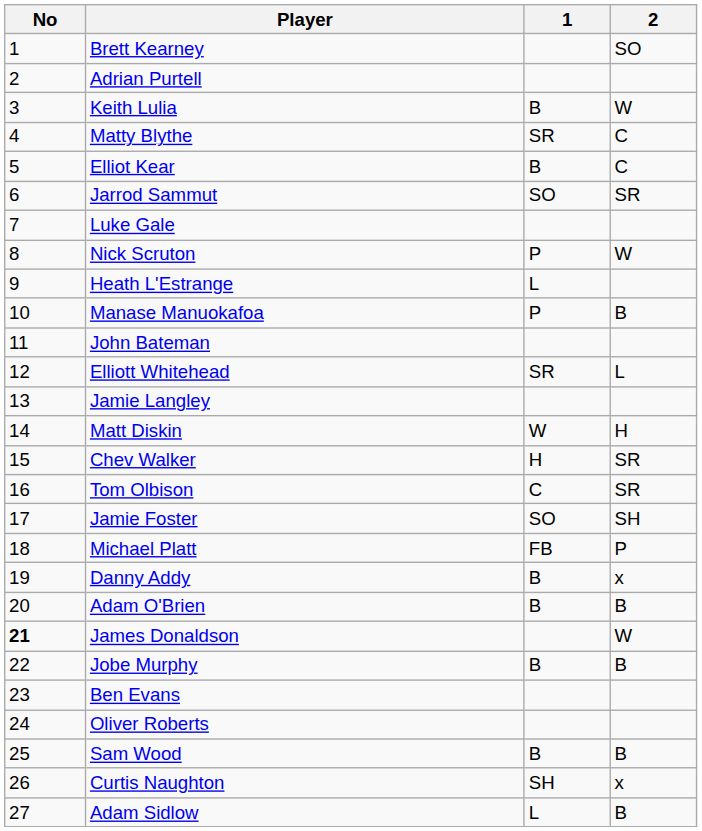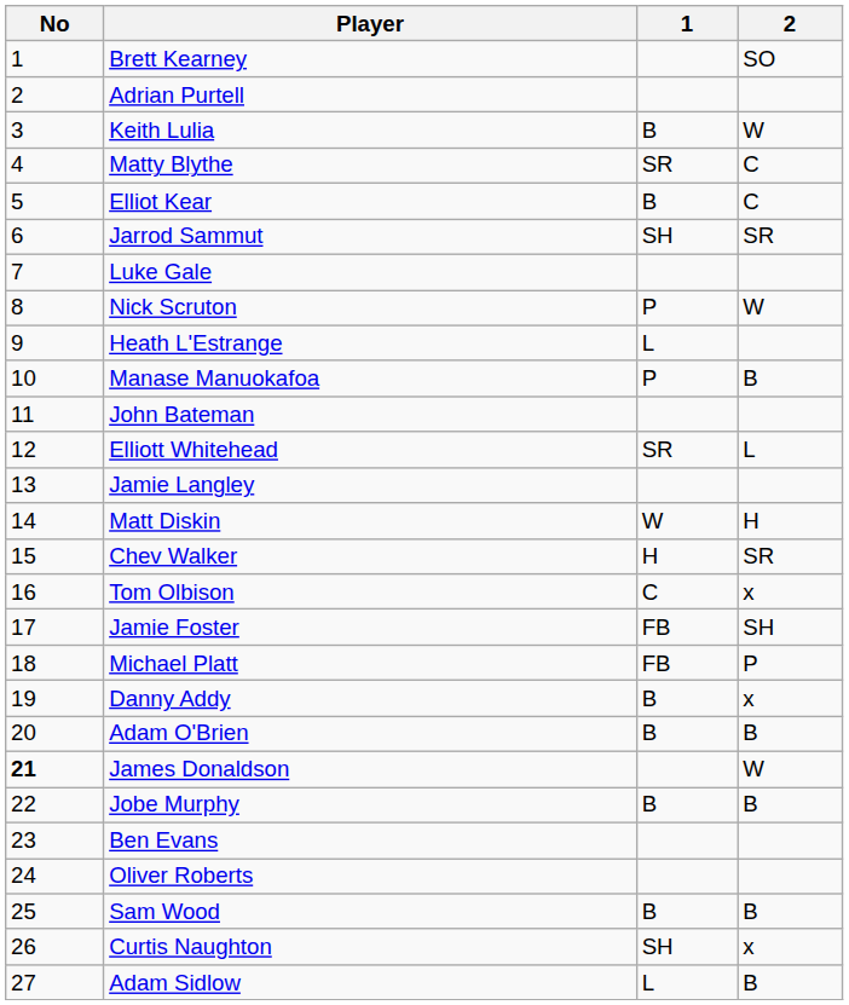Jarrod Sammut | 1: SO -> SH
Tom Olbison | 2: SR -> x
Jamie Foster | 1: SO -> FB
